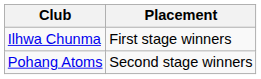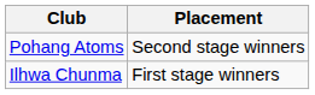rows swapped: Ilhwa Chunma <-> Pohang Atoms
